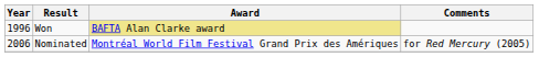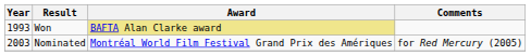Won | Year: 1996 -> 1993
Nominated | Year: 2006 -> 2003
